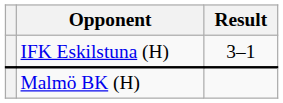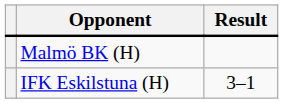rows swapped: Malmö BK (H) <-> IFK Eskilstuna (H)
